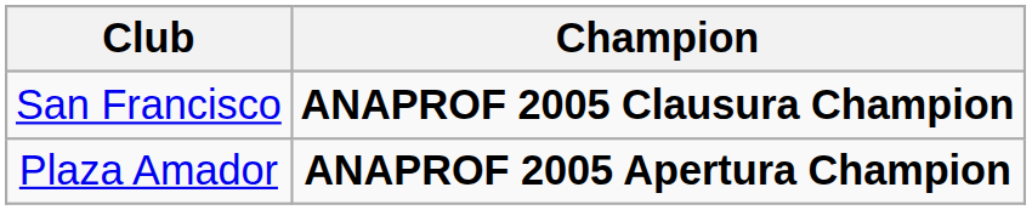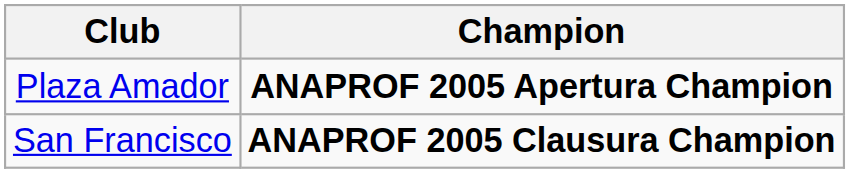rows swapped: Plaza Amador <-> San Francisco
